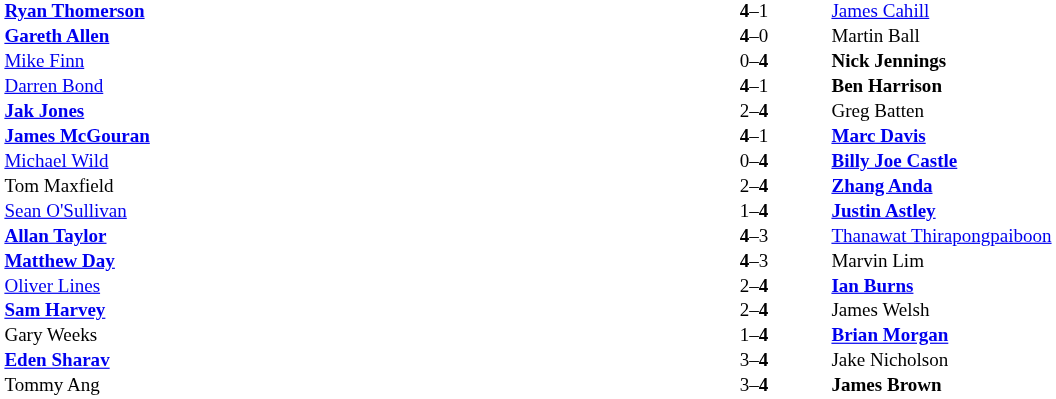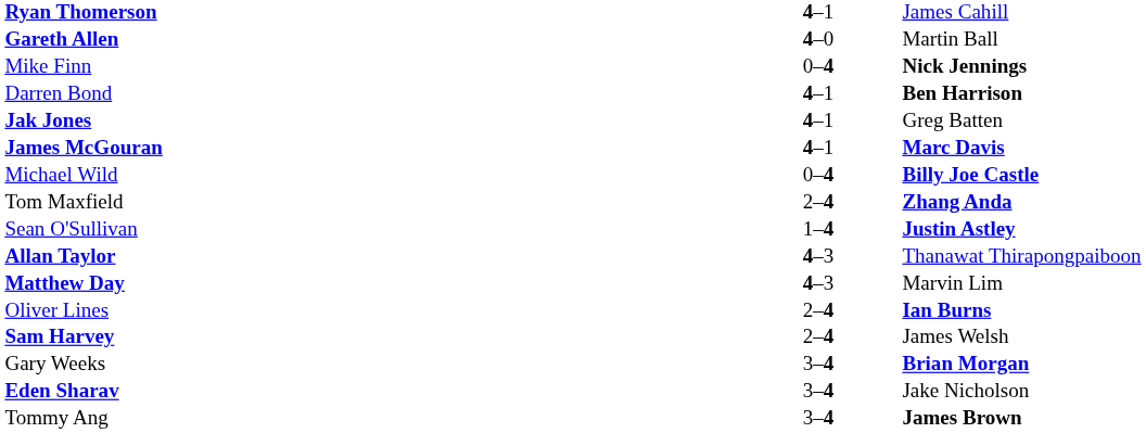Jak Jones | column 2: 2–4 -> 4–1
Gary Weeks | column 2: 1–4 -> 3–4
